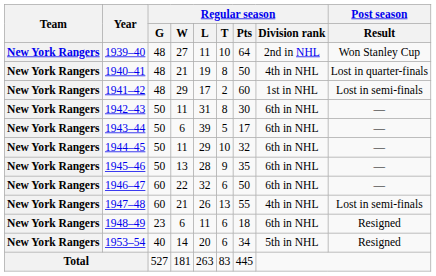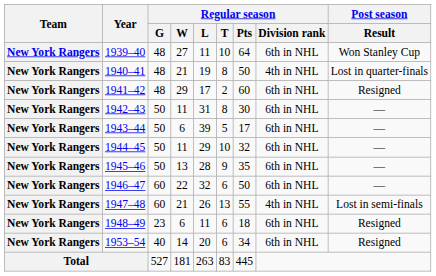1939–40 | Regular season / Division rank: 2nd in NHL -> 6th in NHL
1941–42 | Regular season / Division rank: 1st in NHL -> 6th in NHL
1941–42 | Post season / Result: Lost in semi-finals -> Resigned
1953–54 | Regular season / Division rank: 5th in NHL -> 6th in NHL
